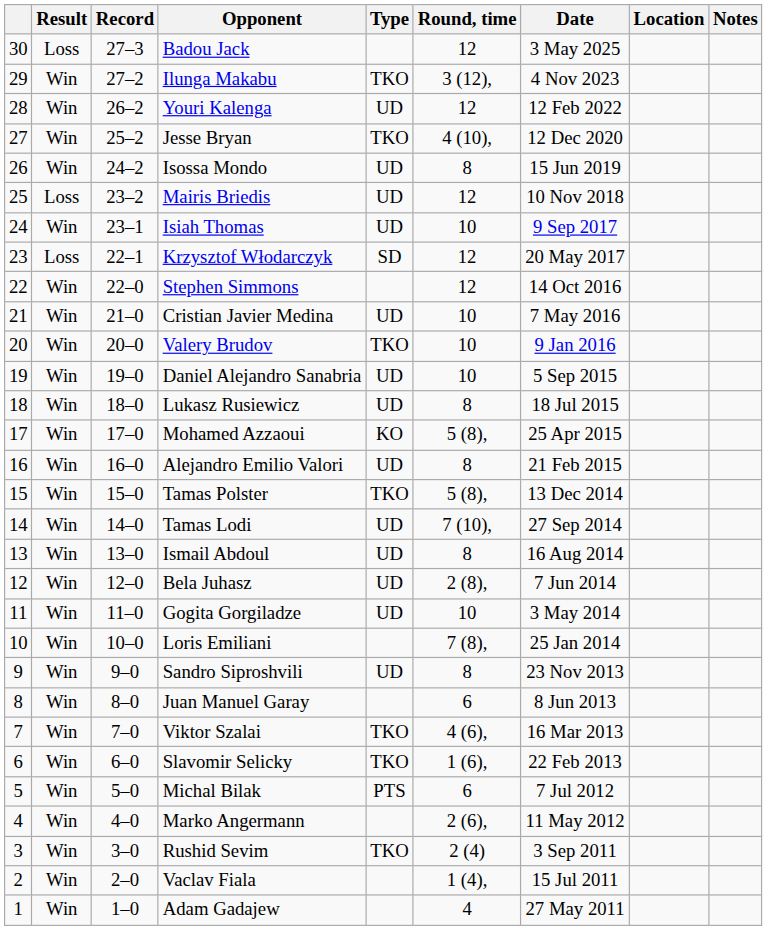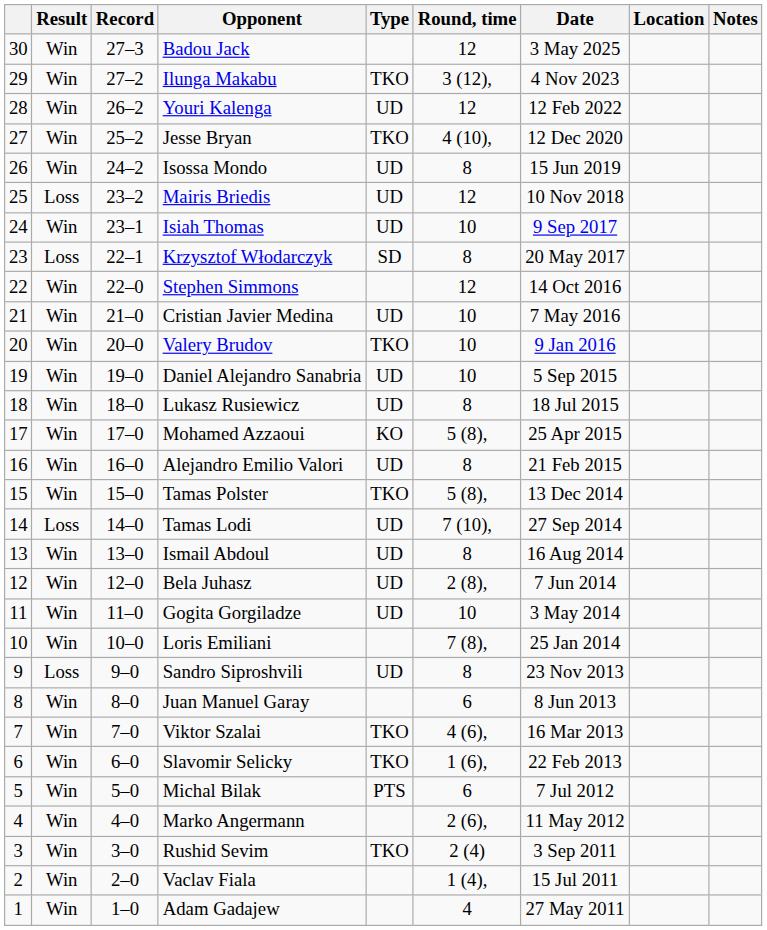Badou Jack | Result: Loss -> Win
Krzysztof Włodarczyk | Round, time: 12 -> 8
Tamas Lodi | Result: Win -> Loss
Sandro Siproshvili | Result: Win -> Loss
